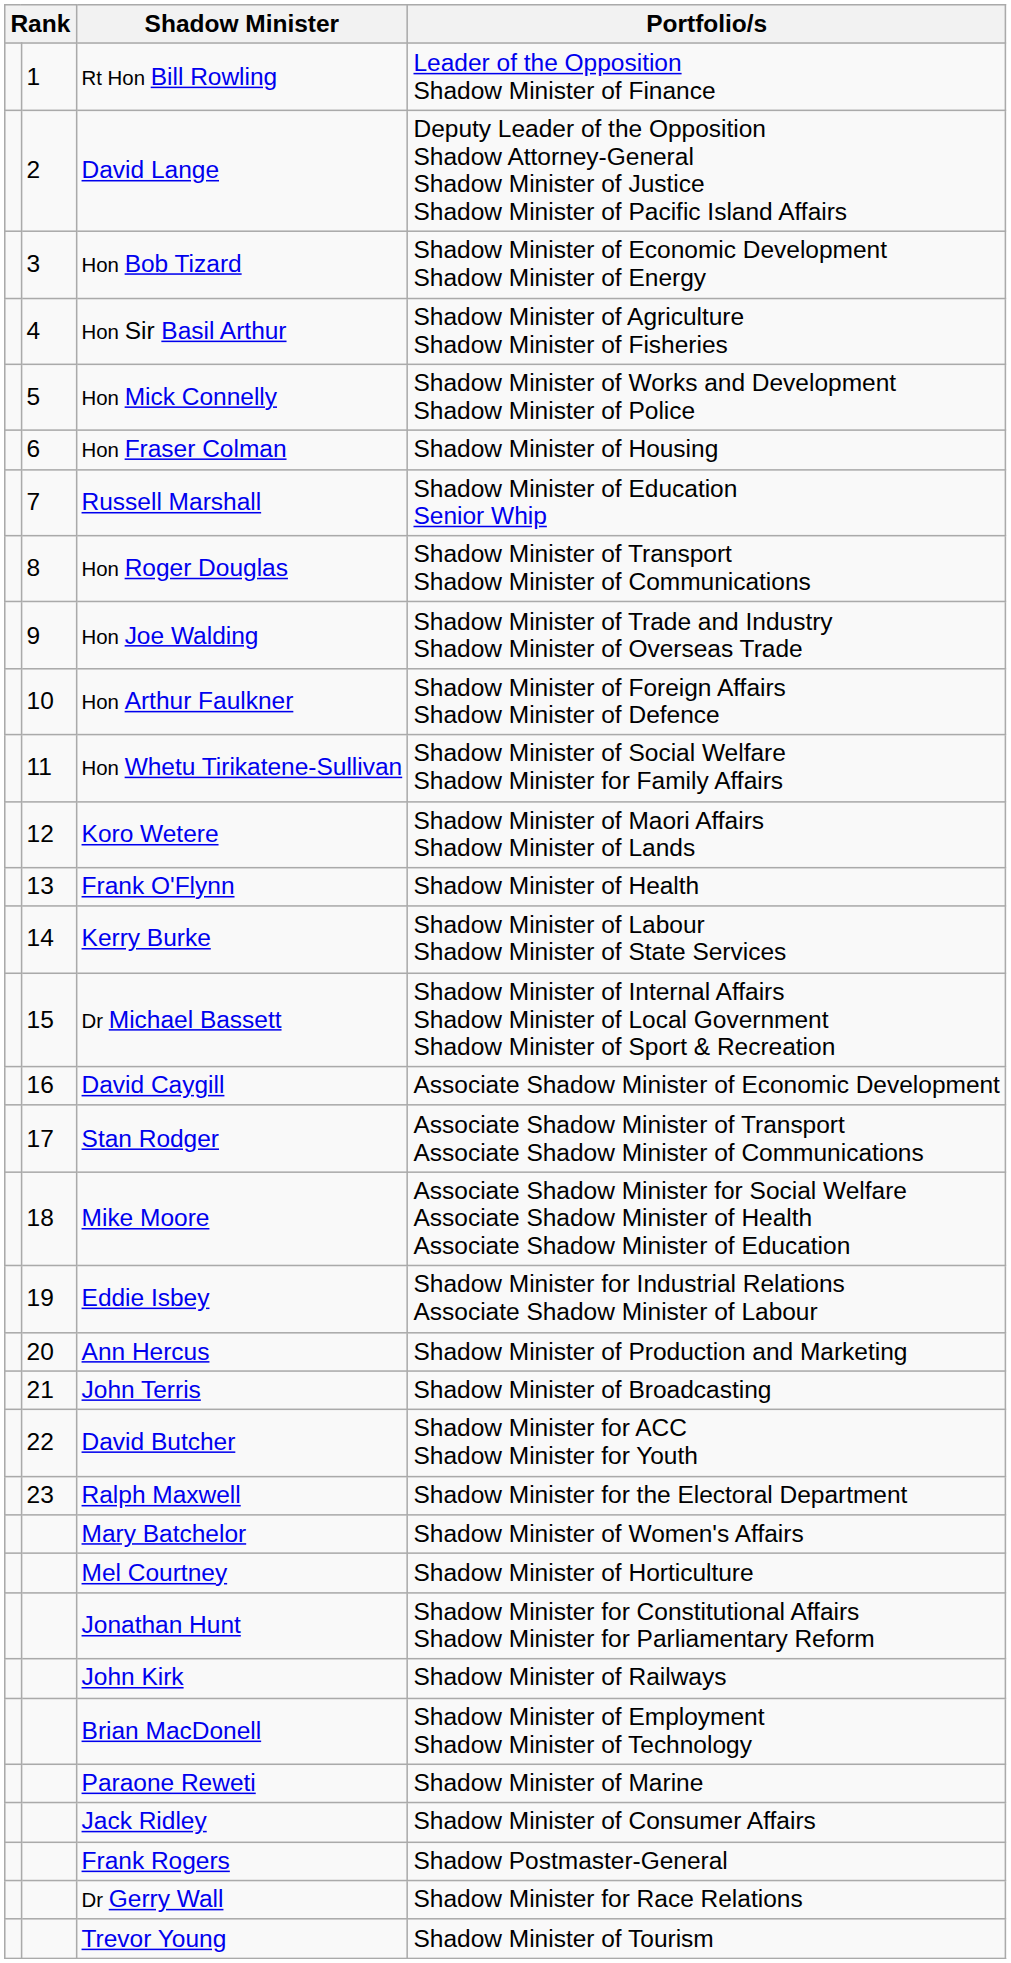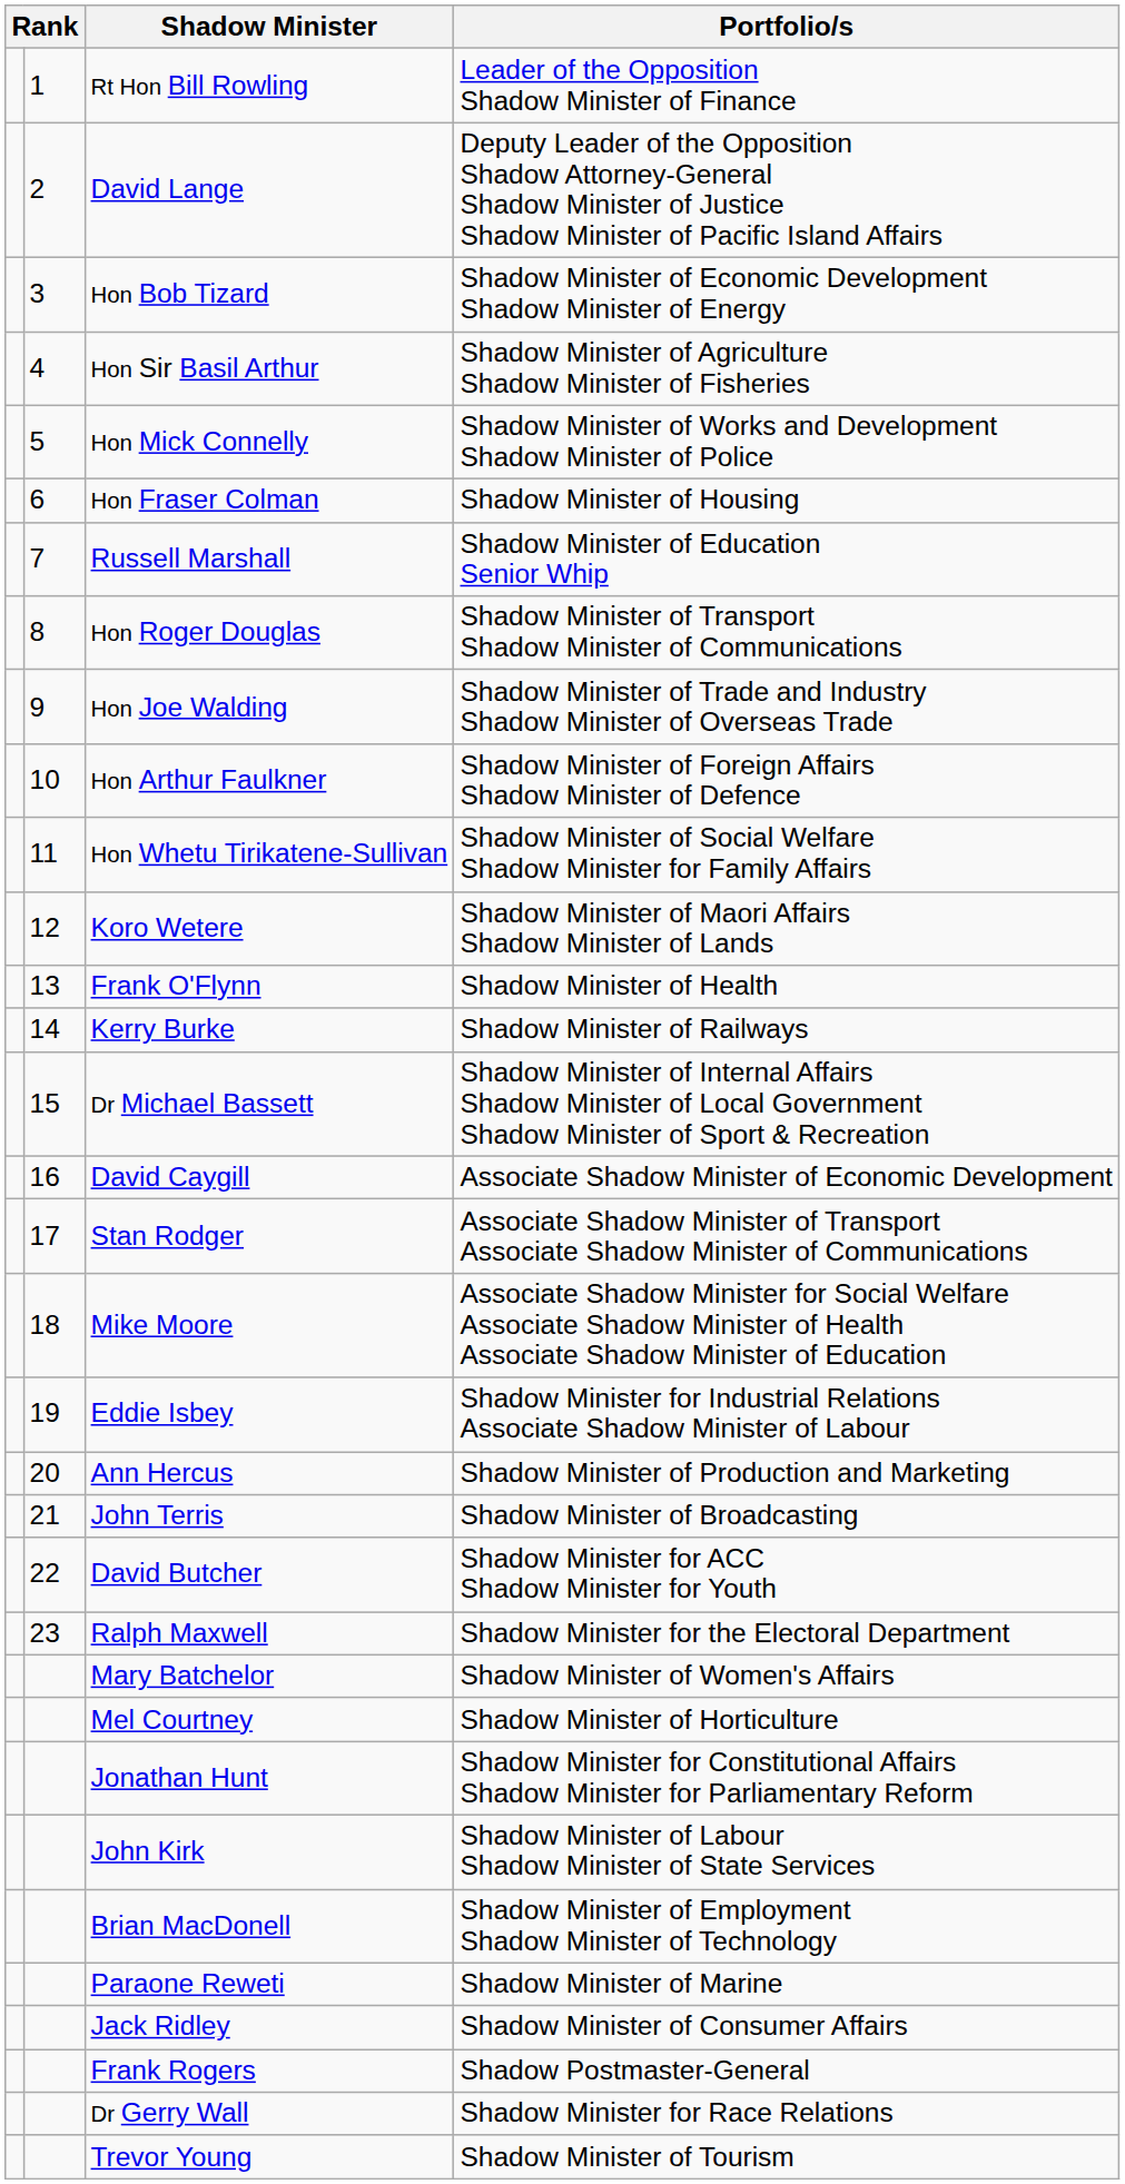Kerry Burke | Portfolio/s: Shadow Minister of Labour Shadow Minister of State Services -> Shadow Minister of Railways
John Kirk | Portfolio/s: Shadow Minister of Railways -> Shadow Minister of Labour Shadow Minister of State Services
